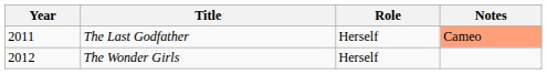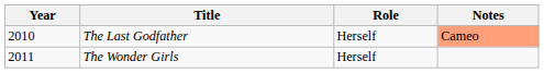The Last Godfather | Year: 2011 -> 2010
The Wonder Girls | Year: 2012 -> 2011
